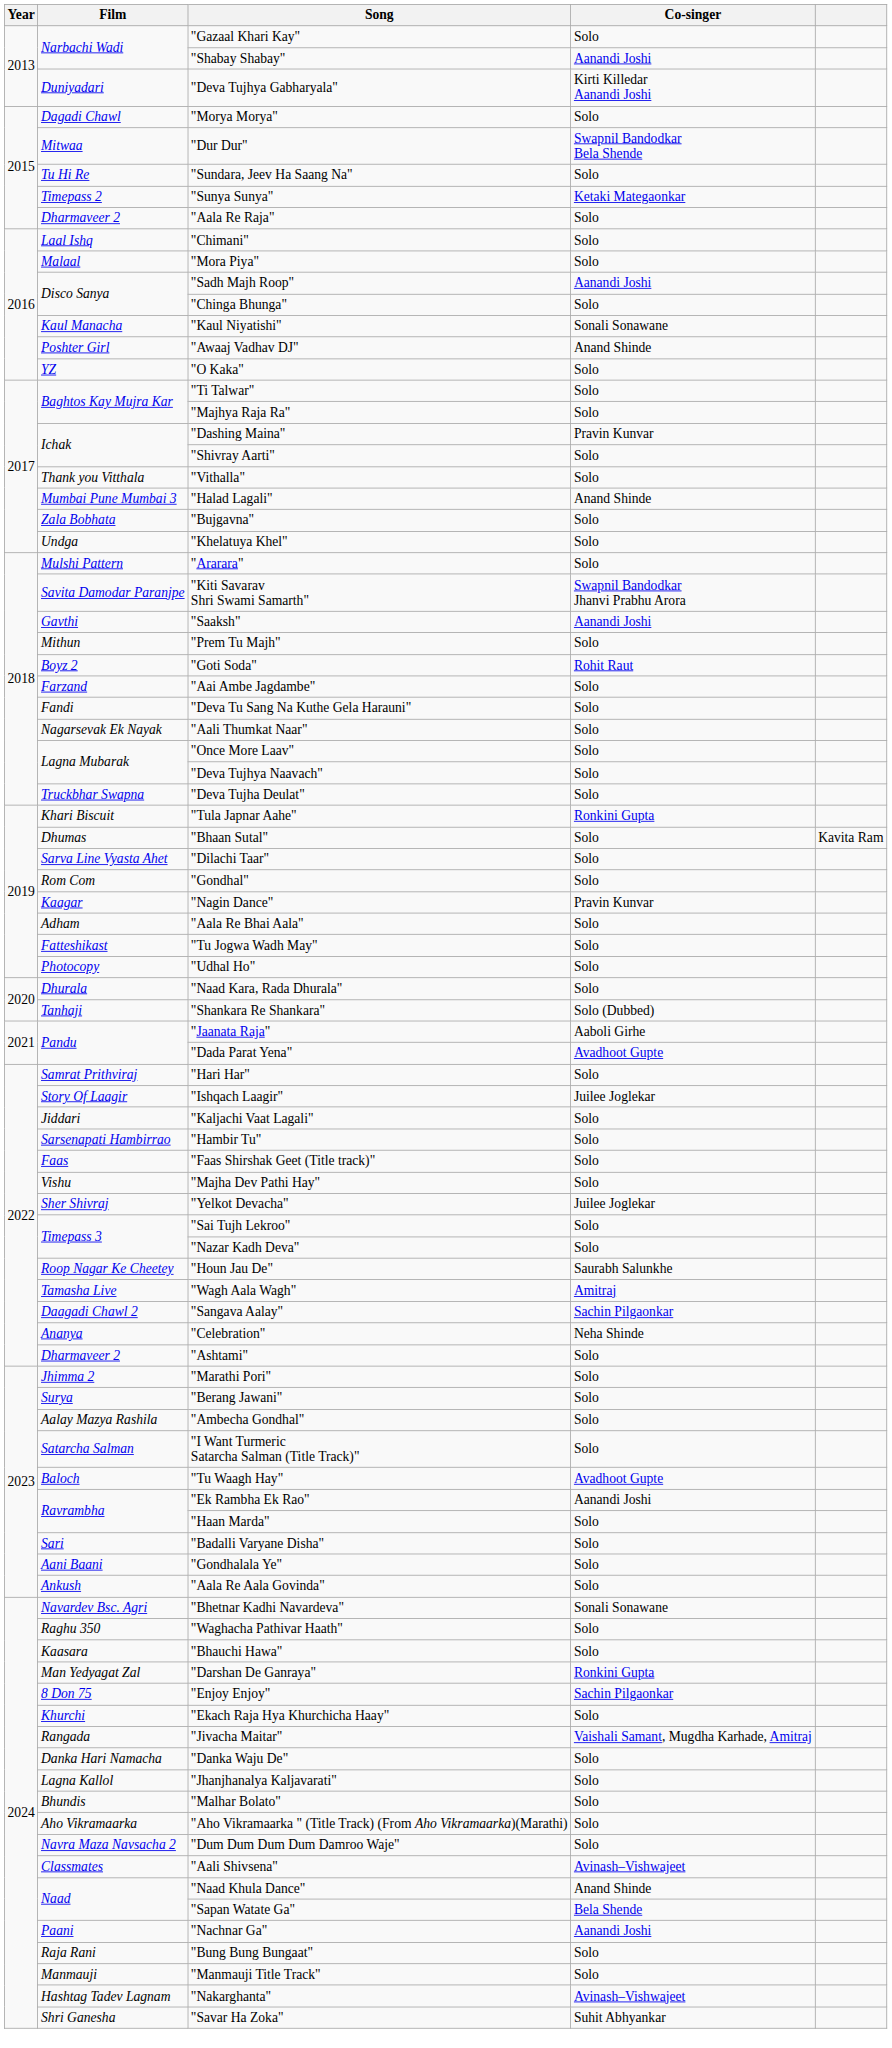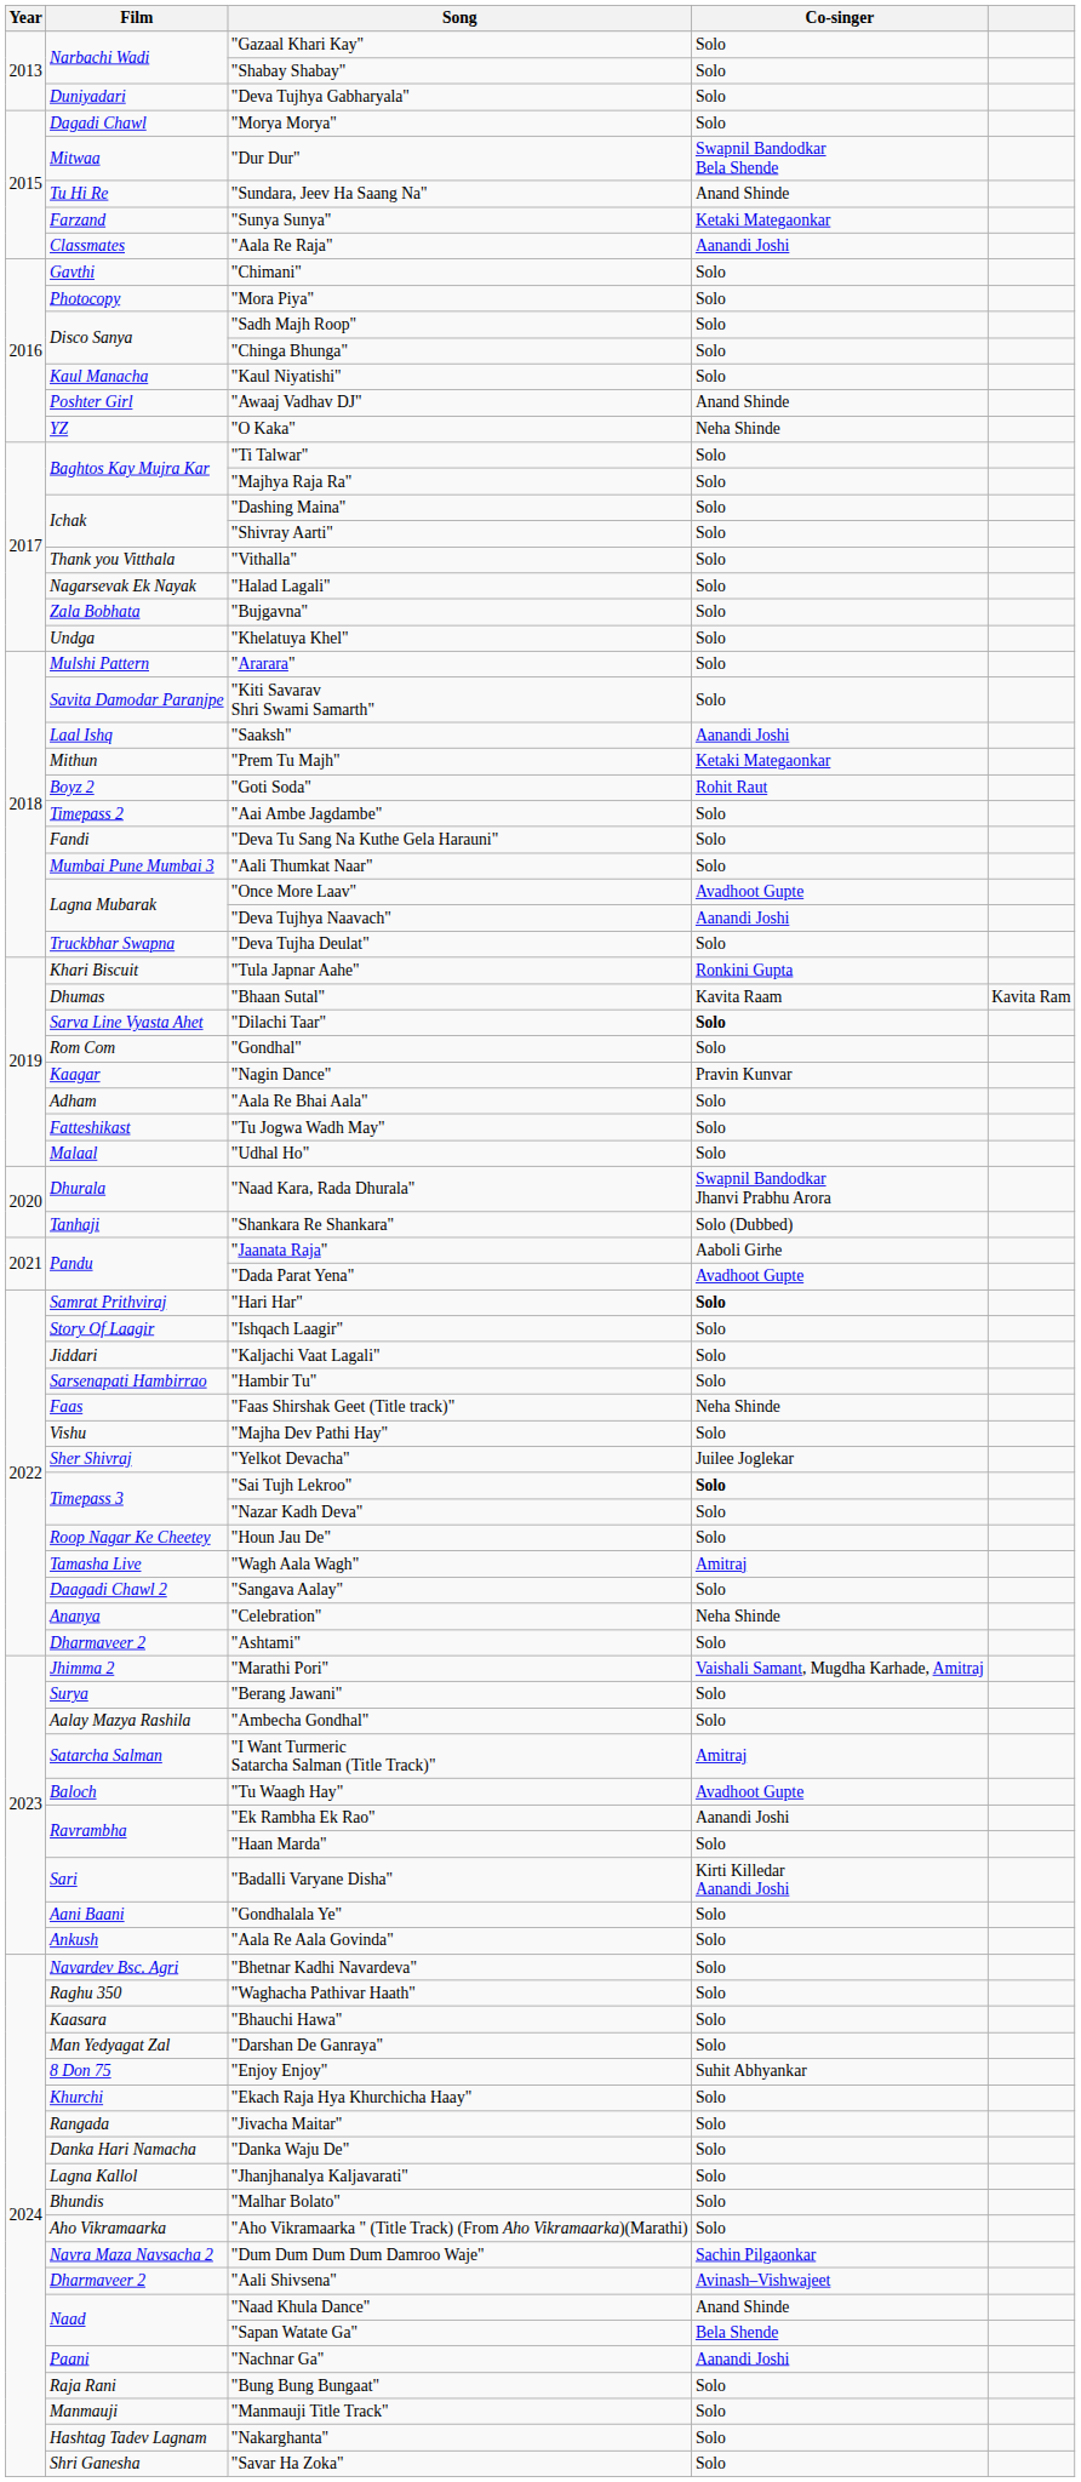"Shabay Shabay" | Co-singer: Aanandi Joshi -> Solo
"Deva Tujhya Gabharyala" | Co-singer: Kirti Killedar Aanandi Joshi -> Solo
"Sundara, Jeev Ha Saang Na" | Co-singer: Solo -> Anand Shinde
"Sunya Sunya" | Film: Timepass 2 -> Farzand
"Aala Re Raja" | Film: Dharmaveer 2 -> Classmates
"Aala Re Raja" | Co-singer: Solo -> Aanandi Joshi
"Chimani" | Film: Laal Ishq -> Gavthi
"Mora Piya" | Film: Malaal -> Photocopy
"Sadh Majh Roop" | Co-singer: Aanandi Joshi -> Solo
"Kaul Niyatishi" | Co-singer: Sonali Sonawane -> Solo
"O Kaka" | Co-singer: Solo -> Neha Shinde
"Dashing Maina" | Co-singer: Pravin Kunvar -> Solo
"Halad Lagali" | Film: Mumbai Pune Mumbai 3 -> Nagarsevak Ek Nayak
"Halad Lagali" | Co-singer: Anand Shinde -> Solo
"Kiti Savarav Shri Swami Samarth" | Co-singer: Swapnil Bandodkar Jhanvi Prabhu Arora -> Solo
"Saaksh" | Film: Gavthi -> Laal Ishq
"Prem Tu Majh" | Co-singer: Solo -> Ketaki Mategaonkar
"Aai Ambe Jagdambe" | Film: Farzand -> Timepass 2
"Aali Thumkat Naar" | Film: Nagarsevak Ek Nayak -> Mumbai Pune Mumbai 3
"Once More Laav" | Co-singer: Solo -> Avadhoot Gupte
"Deva Tujhya Naavach" | Co-singer: Solo -> Aanandi Joshi
"Bhaan Sutal" | Co-singer: Solo -> Kavita Raam
"Dilachi Taar" | Co-singer: normal -> bold
"Udhal Ho" | Film: Photocopy -> Malaal
"Naad Kara, Rada Dhurala" | Co-singer: Solo -> Swapnil Bandodkar Jhanvi Prabhu Arora
"Hari Har" | Co-singer: normal -> bold
"Ishqach Laagir" | Co-singer: Juilee Joglekar -> Solo
"Faas Shirshak Geet (Title track)" | Co-singer: Solo -> Neha Shinde
"Sai Tujh Lekroo" | Co-singer: normal -> bold
"Houn Jau De" | Co-singer: Saurabh Salunkhe -> Solo
"Sangava Aalay" | Co-singer: Sachin Pilgaonkar -> Solo
"Marathi Pori" | Co-singer: Solo -> Vaishali Samant, Mugdha Karhade, Amitraj
"I Want Turmeric Satarcha Salman (Title Track)" | Co-singer: Solo -> Amitraj
"Badalli Varyane Disha" | Co-singer: Solo -> Kirti Killedar Aanandi Joshi
"Bhetnar Kadhi Navardeva" | Co-singer: Sonali Sonawane -> Solo
"Darshan De Ganraya" | Co-singer: Ronkini Gupta -> Solo
"Enjoy Enjoy" | Co-singer: Sachin Pilgaonkar -> Suhit Abhyankar
"Jivacha Maitar" | Co-singer: Vaishali Samant, Mugdha Karhade, Amitraj -> Solo
"Dum Dum Dum Dum Damroo Waje" | Co-singer: Solo -> Sachin Pilgaonkar
"Aali Shivsena" | Film: Classmates -> Dharmaveer 2
"Nakarghanta" | Co-singer: Avinash–Vishwajeet -> Solo
"Savar Ha Zoka" | Co-singer: Suhit Abhyankar -> Solo
